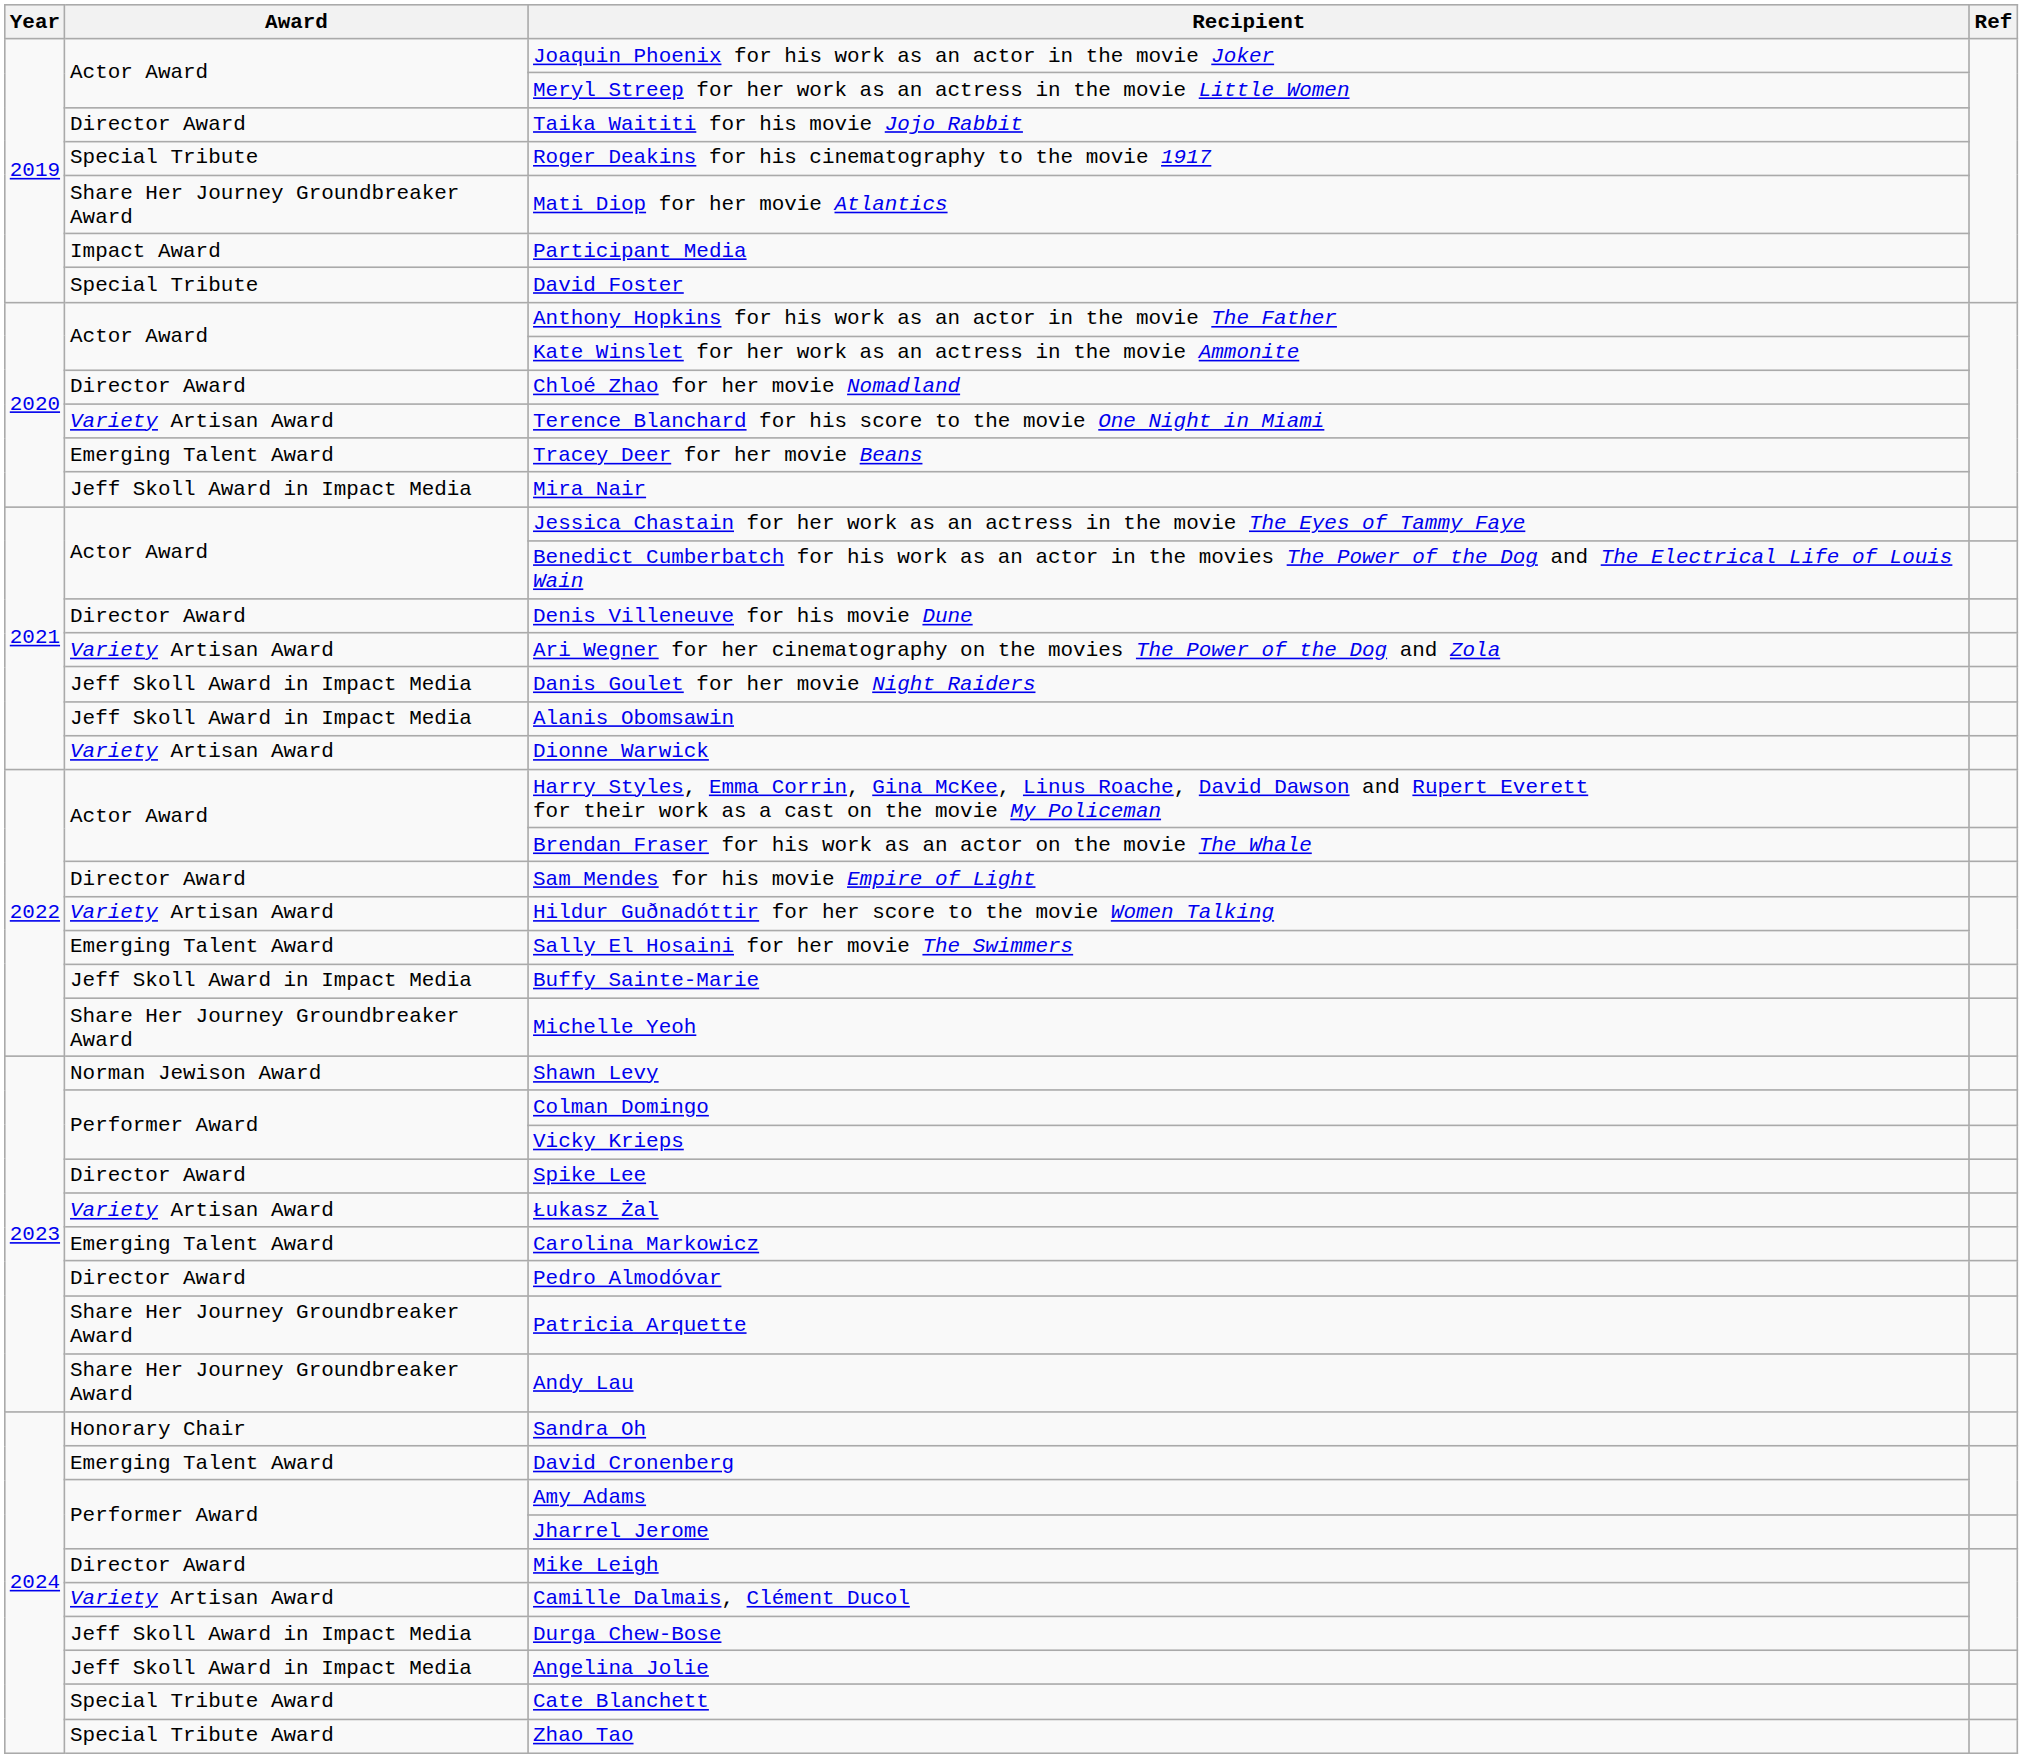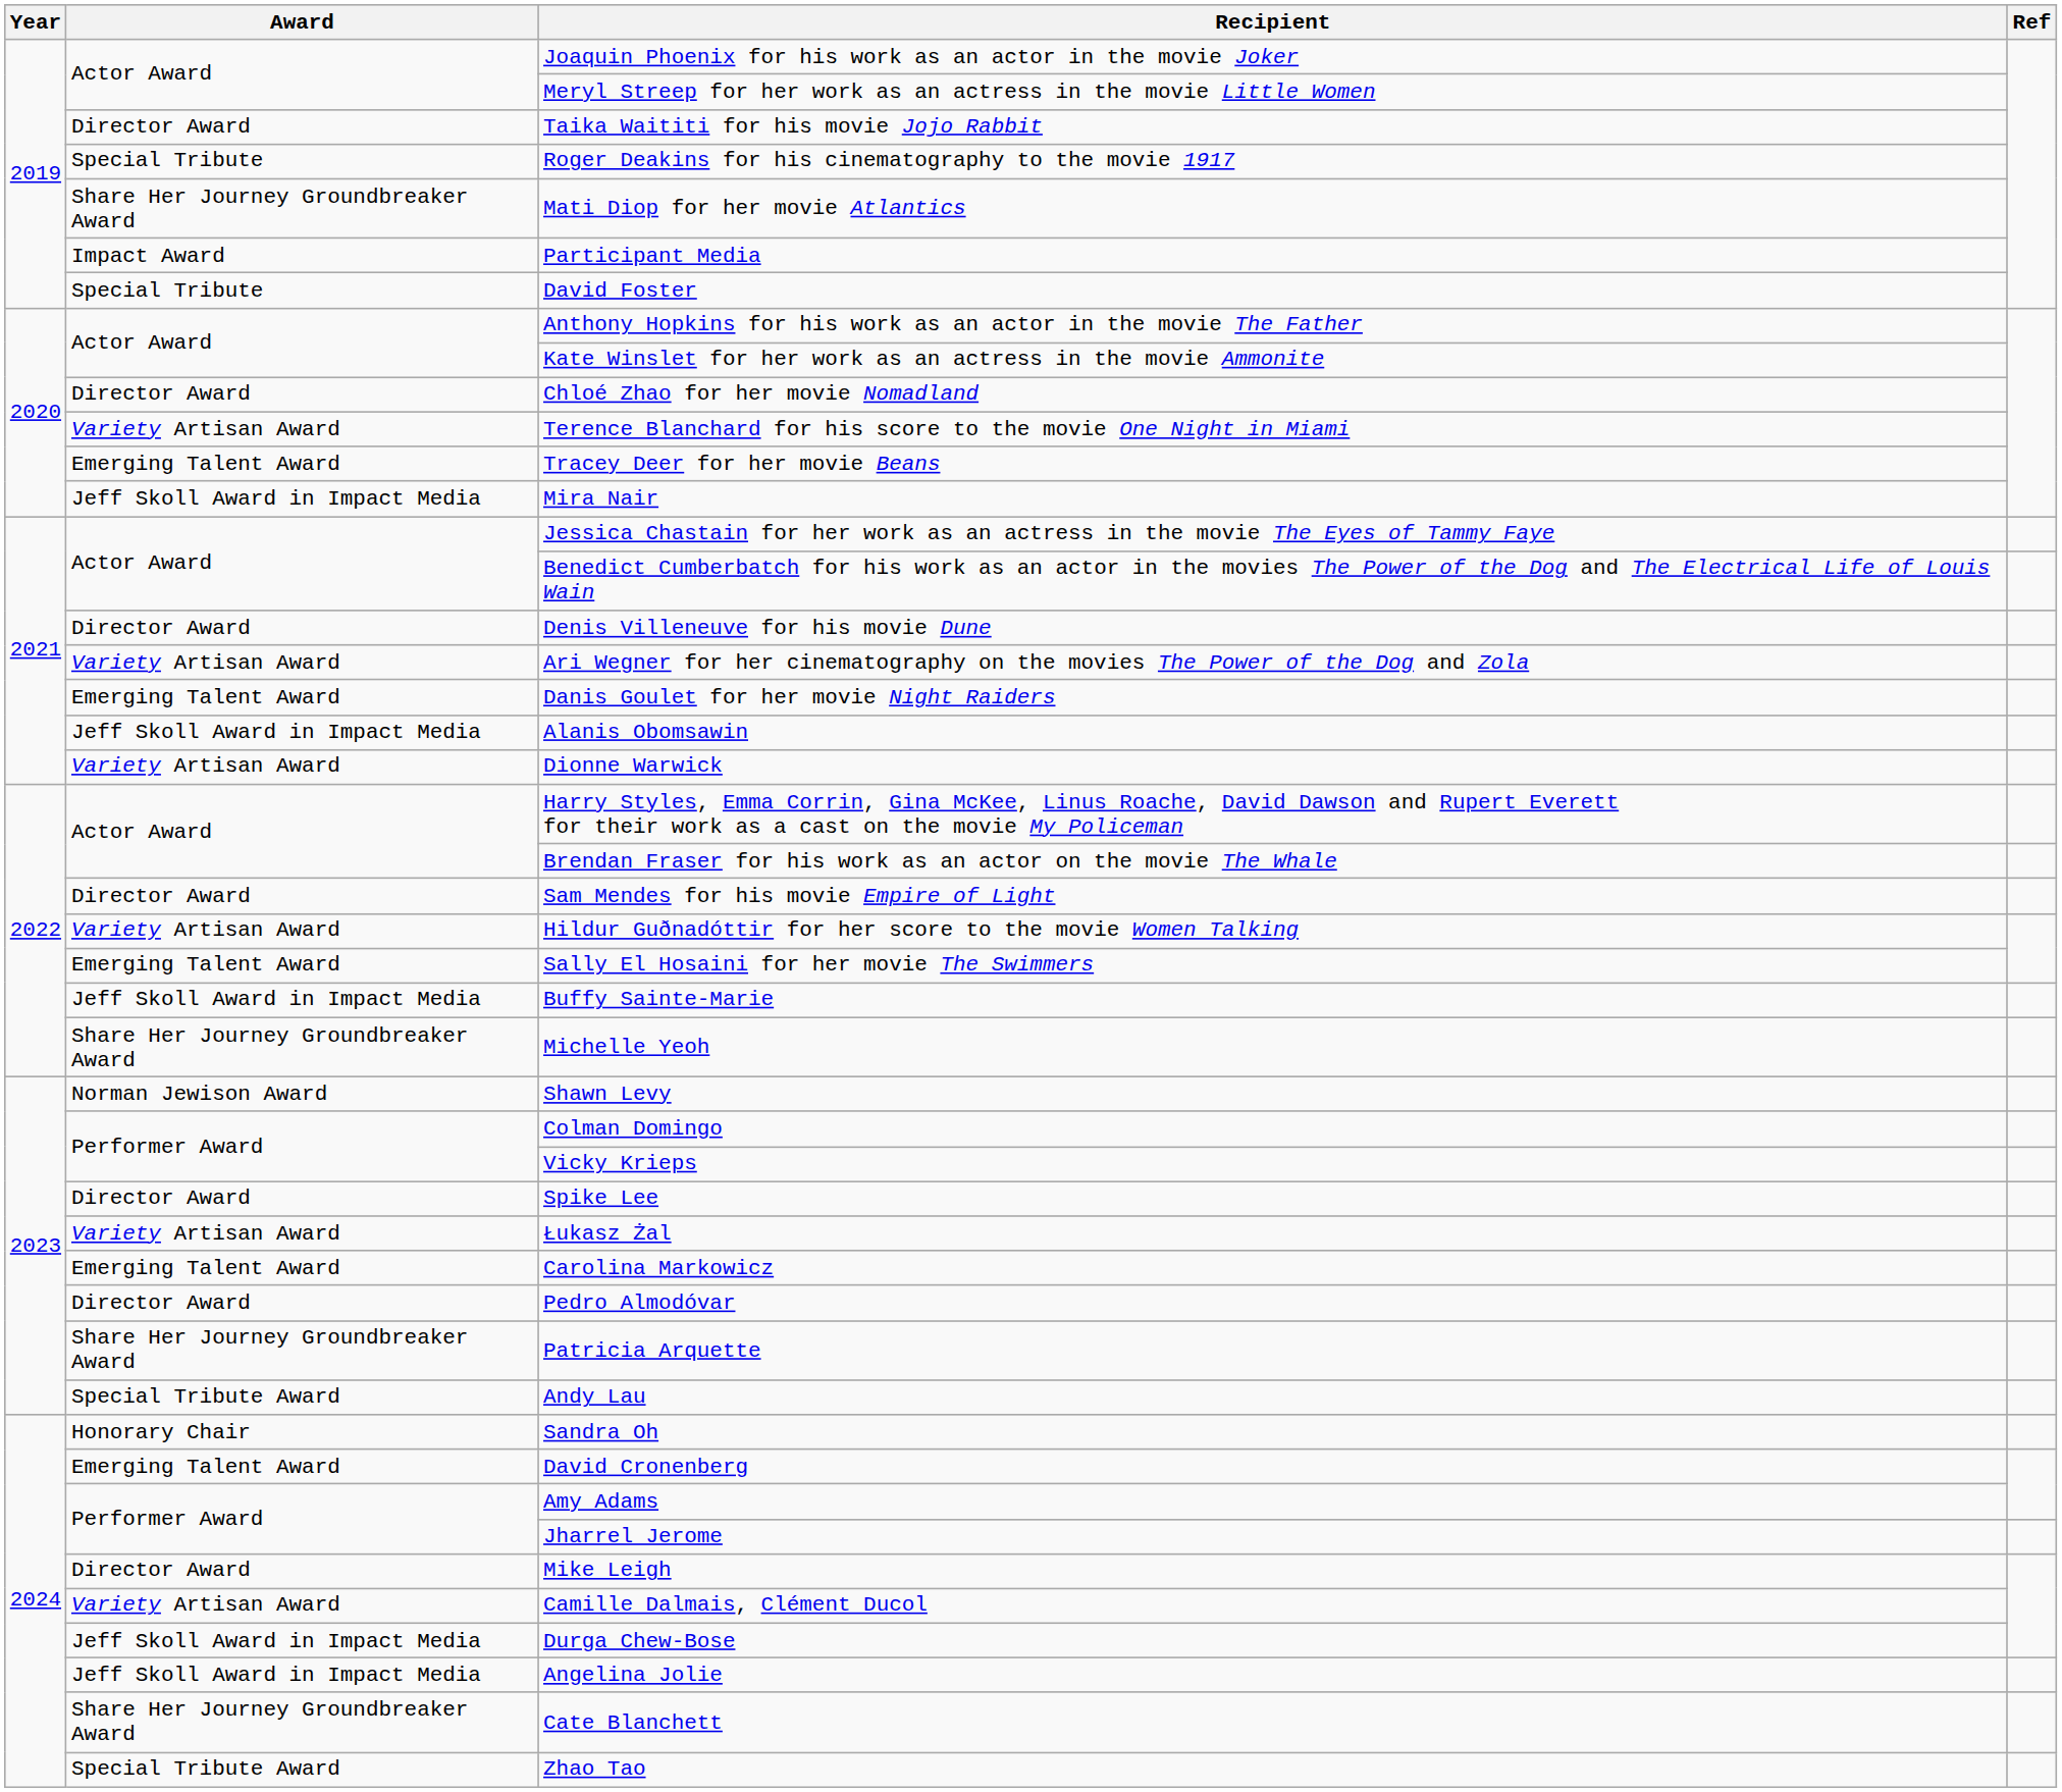Danis Goulet for her movie Night Raiders | Award: Jeff Skoll Award in Impact Media -> Emerging Talent Award
Andy Lau | Award: Share Her Journey Groundbreaker Award -> Special Tribute Award
Cate Blanchett | Award: Special Tribute Award -> Share Her Journey Groundbreaker Award
